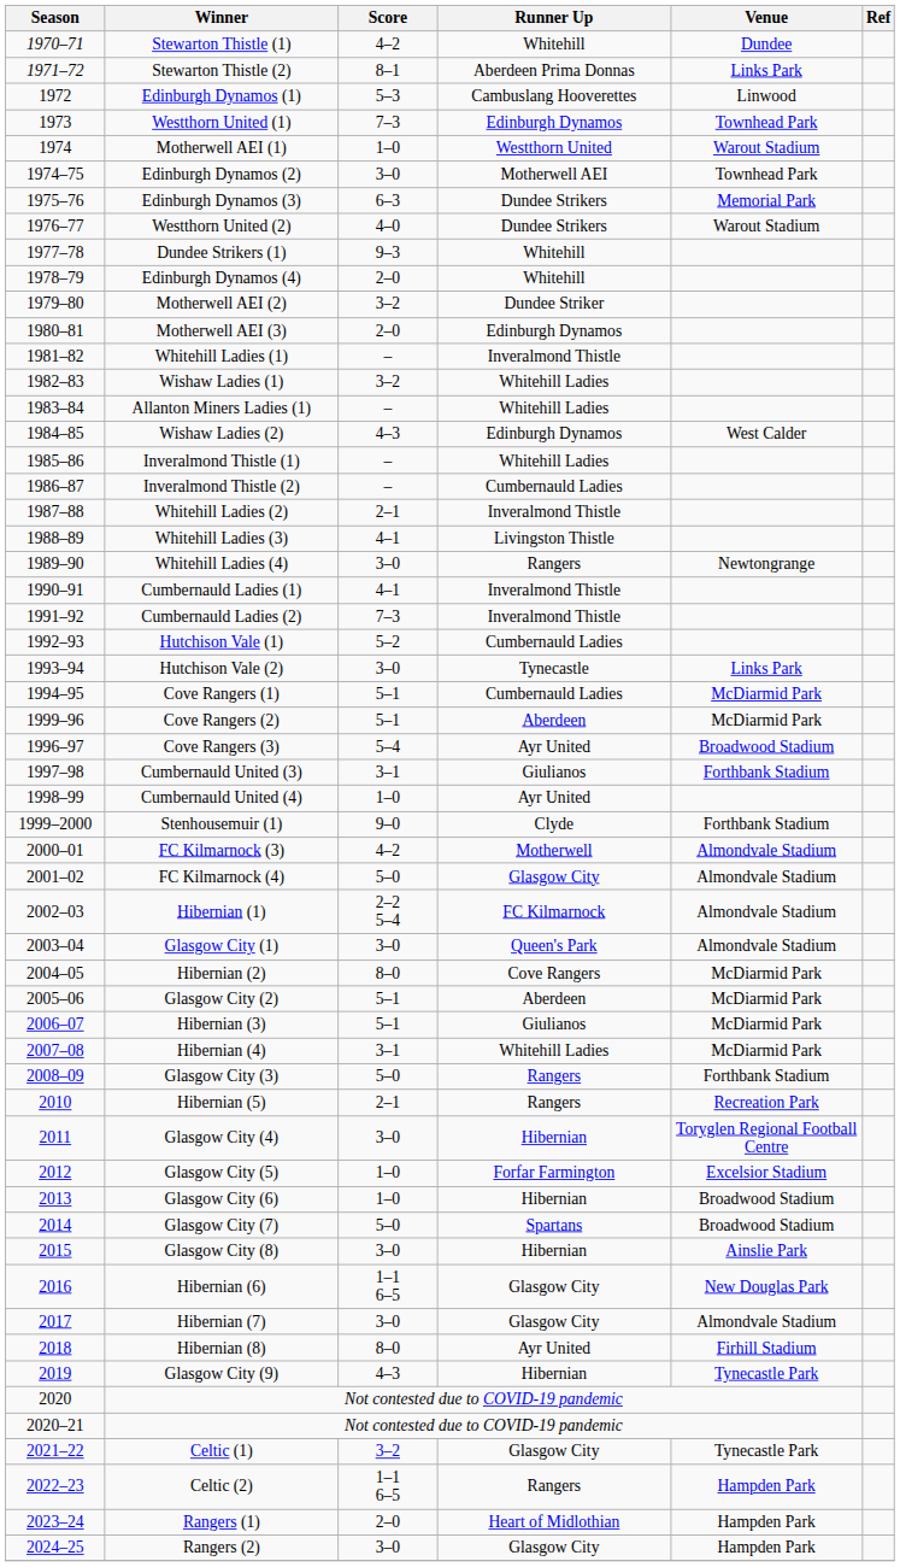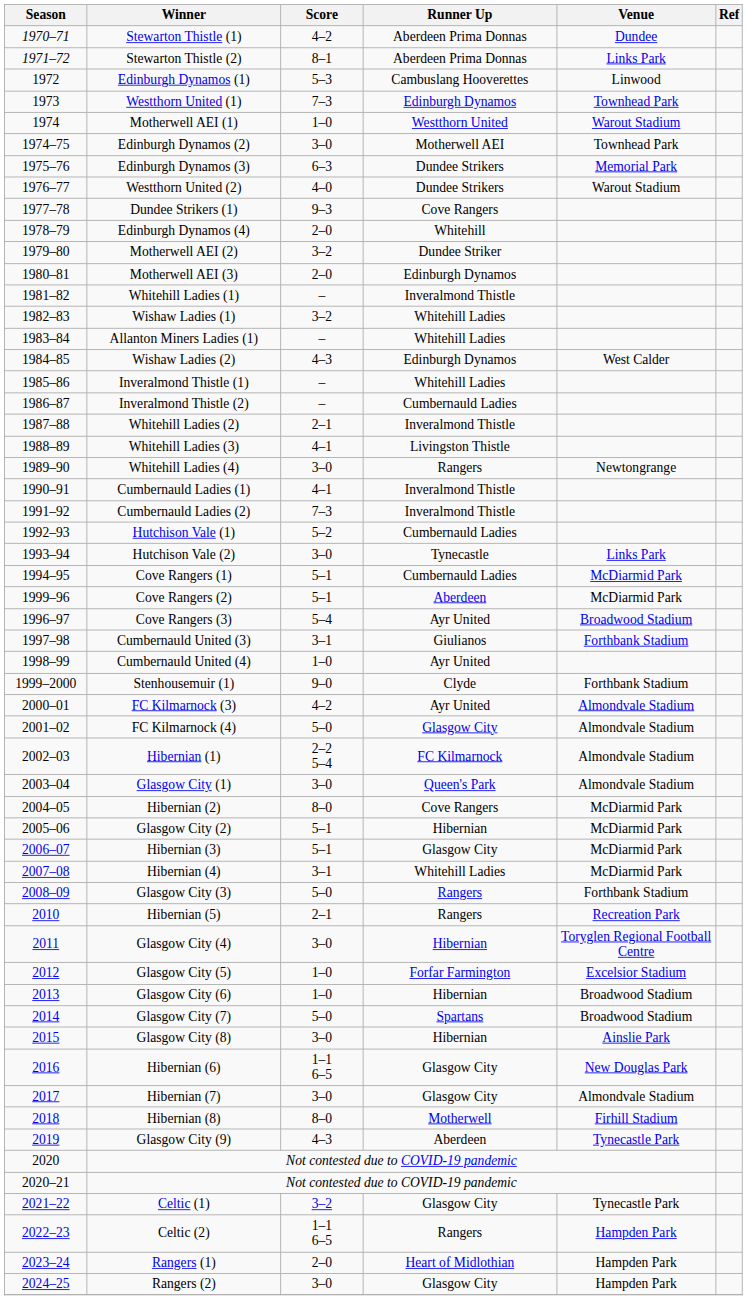Stewarton Thistle (1) | Runner Up: Whitehill -> Aberdeen Prima Donnas
Dundee Strikers (1) | Runner Up: Whitehill -> Cove Rangers
FC Kilmarnock (3) | Runner Up: Motherwell -> Ayr United
Glasgow City (2) | Runner Up: Aberdeen -> Hibernian
Hibernian (3) | Runner Up: Giulianos -> Glasgow City
Hibernian (8) | Runner Up: Ayr United -> Motherwell
Glasgow City (9) | Runner Up: Hibernian -> Aberdeen
